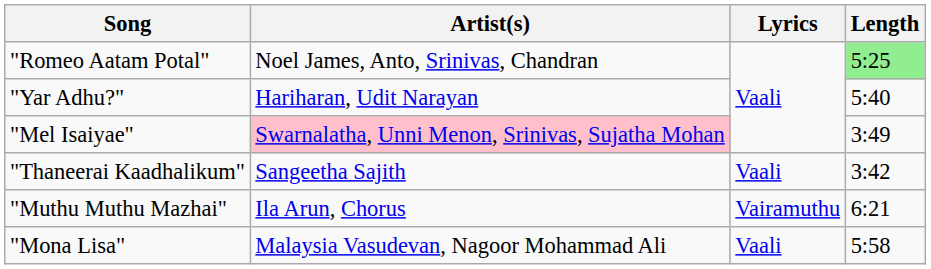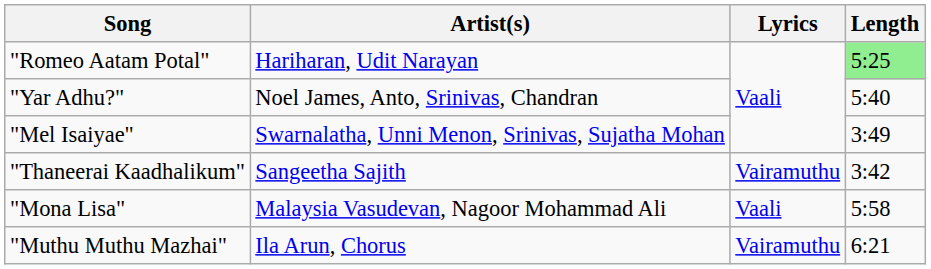"Romeo Aatam Potal" | Artist(s): Noel James, Anto, Srinivas, Chandran -> Hariharan, Udit Narayan
"Yar Adhu?" | Artist(s): Hariharan, Udit Narayan -> Noel James, Anto, Srinivas, Chandran
"Mel Isaiyae" | Artist(s): pink background -> no background
"Thaneerai Kaadhalikum" | Lyrics: Vaali -> Vairamuthu
rows swapped: "Muthu Muthu Mazhai" <-> "Mona Lisa"
